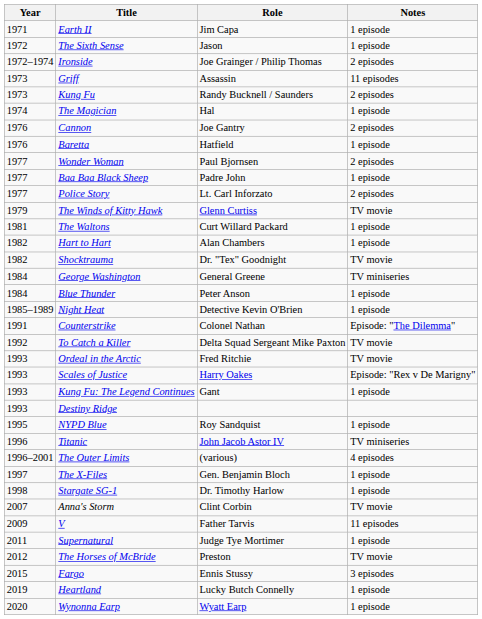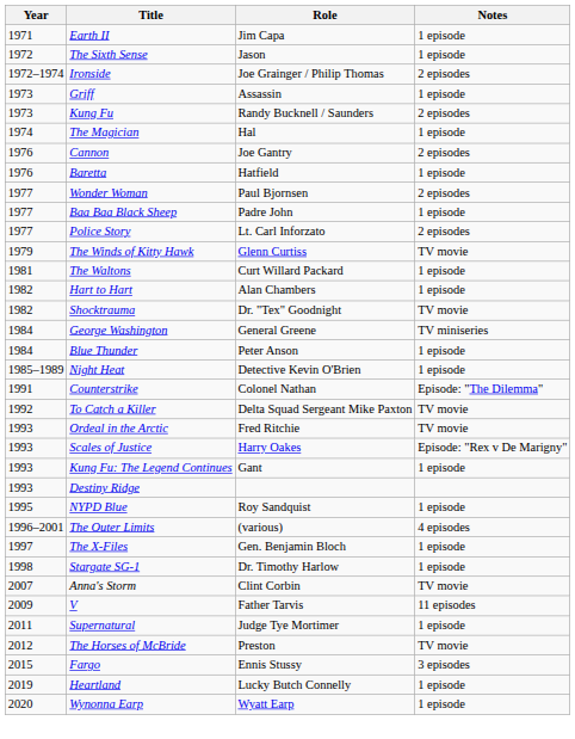Griff | Notes: 11 episodes -> 1 episode
- row: 1996 | Titanic | John Jacob Astor IV | TV miniseries
